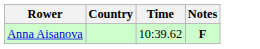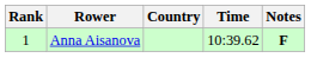+ column: Rank | 1
